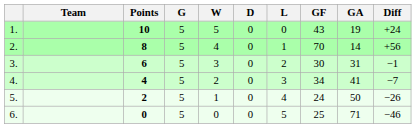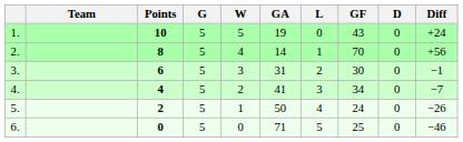columns swapped: D <-> GA
